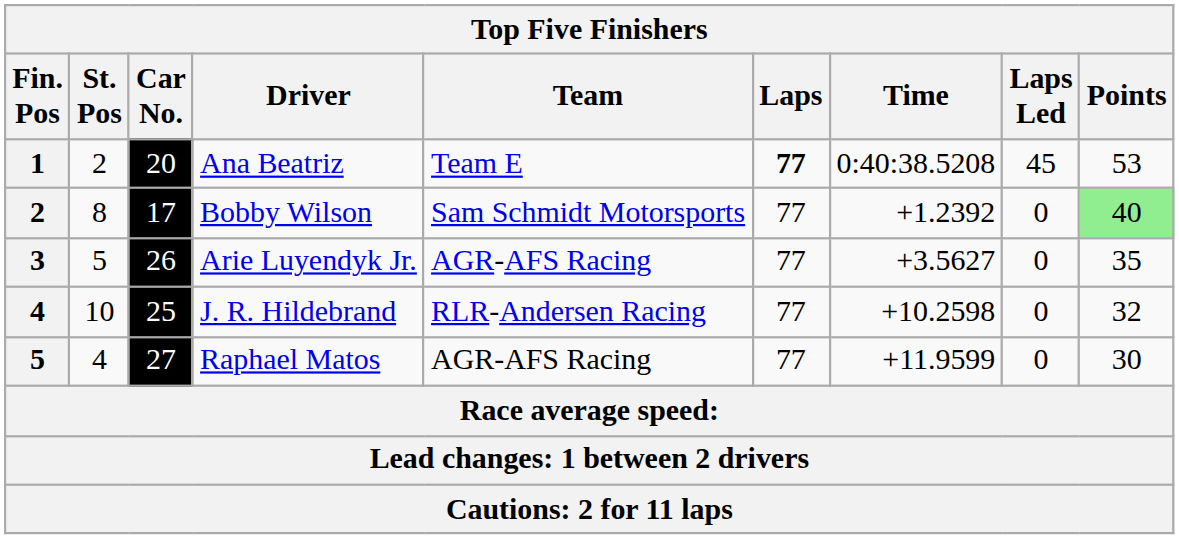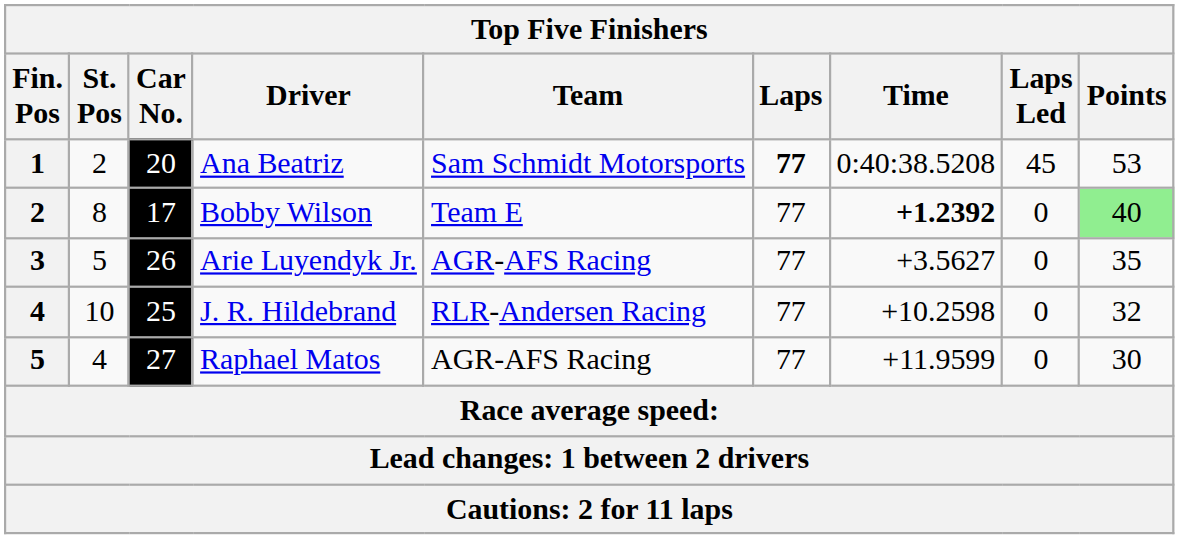Ana Beatriz | Team: Team E -> Sam Schmidt Motorsports
Bobby Wilson | Team: Sam Schmidt Motorsports -> Team E
Bobby Wilson | Time: normal -> bold
